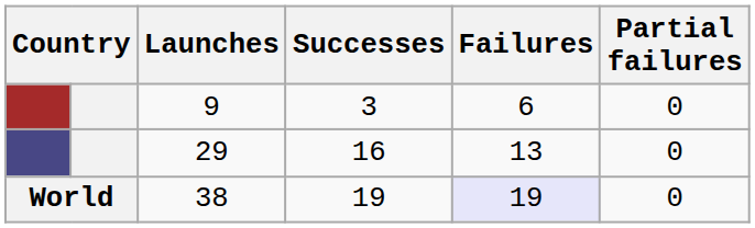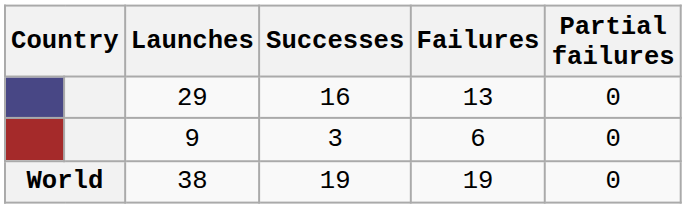rows swapped: 9 <-> 29
38 | Failures: lavender background -> no background
